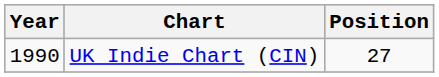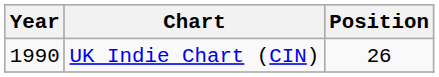UK Indie Chart (CIN) | Position: 27 -> 26
